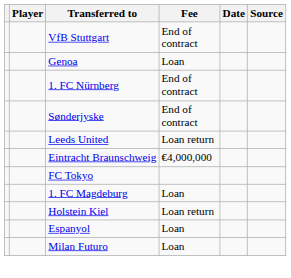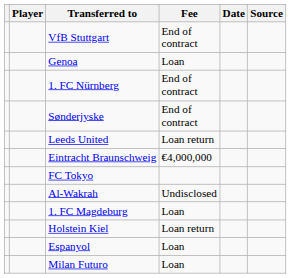+ row: Al-Wakrah | Undisclosed
